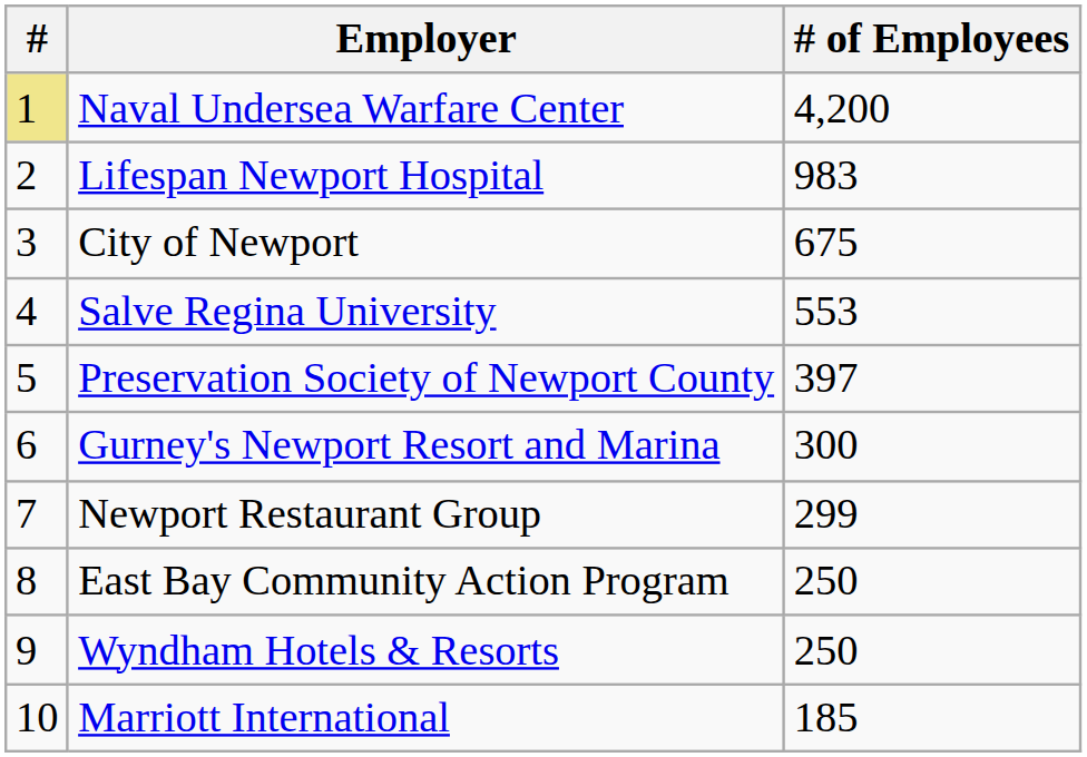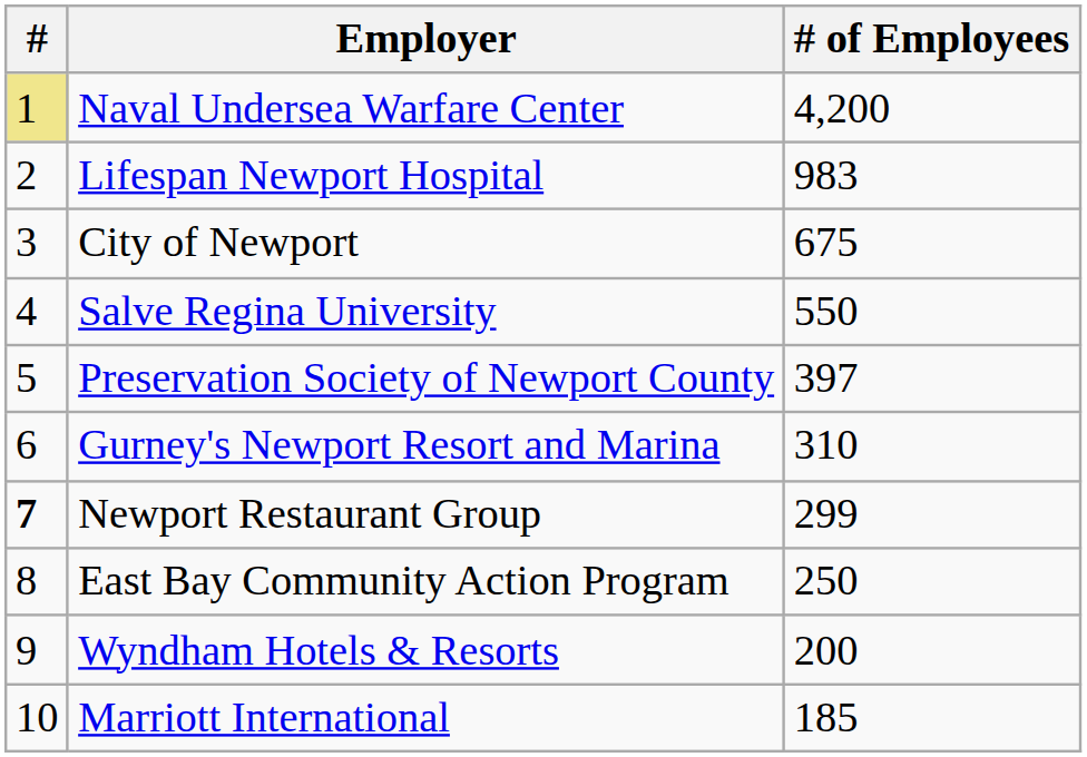Salve Regina University | # of Employees: 553 -> 550
Gurney's Newport Resort and Marina | # of Employees: 300 -> 310
Newport Restaurant Group | #: normal -> bold
Wyndham Hotels & Resorts | # of Employees: 250 -> 200
